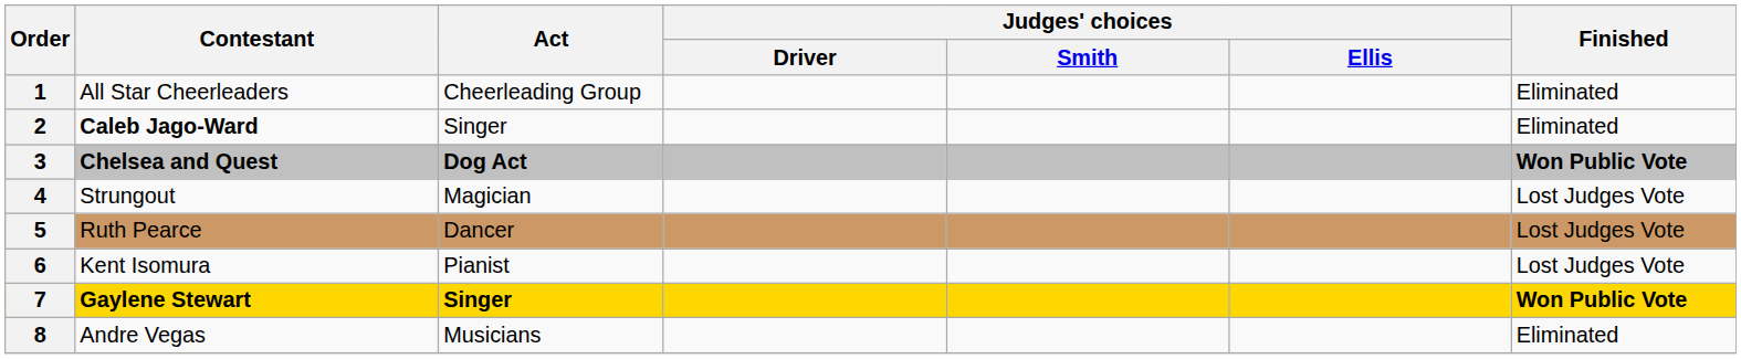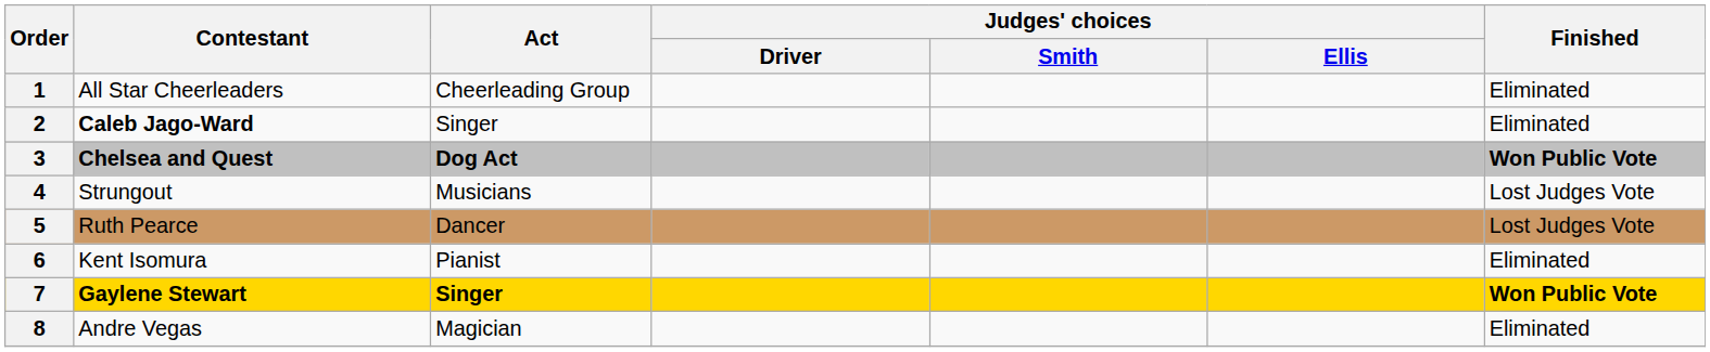4 | Act: Magician -> Musicians
6 | Finished: Lost Judges Vote -> Eliminated
8 | Act: Musicians -> Magician
